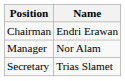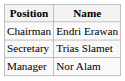rows swapped: Manager <-> Secretary
